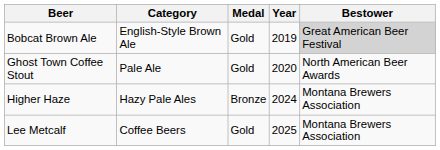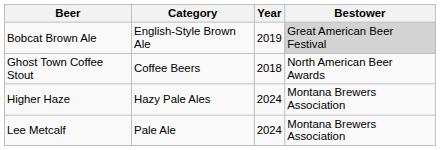- column: Medal | Gold | Gold | Bronze | Gold
Ghost Town Coffee Stout | Category: Pale Ale -> Coffee Beers
Ghost Town Coffee Stout | Year: 2020 -> 2018
Lee Metcalf | Category: Coffee Beers -> Pale Ale
Lee Metcalf | Year: 2025 -> 2024
